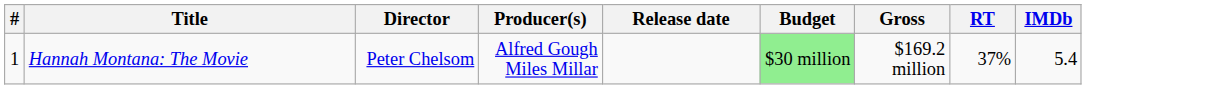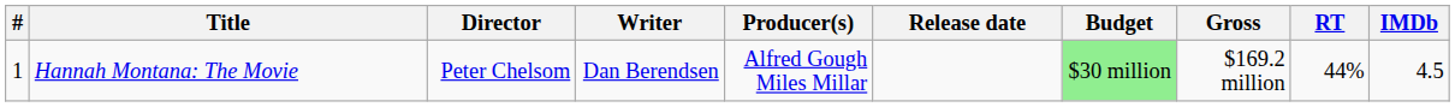+ column: Writer | Dan Berendsen
Hannah Montana: The Movie | RT: 37% -> 44%
Hannah Montana: The Movie | IMDb: 5.4 -> 4.5
